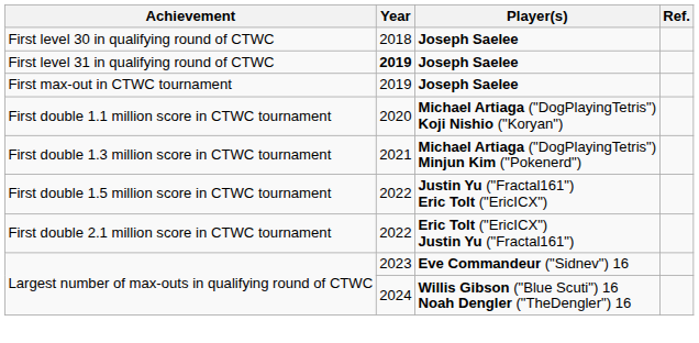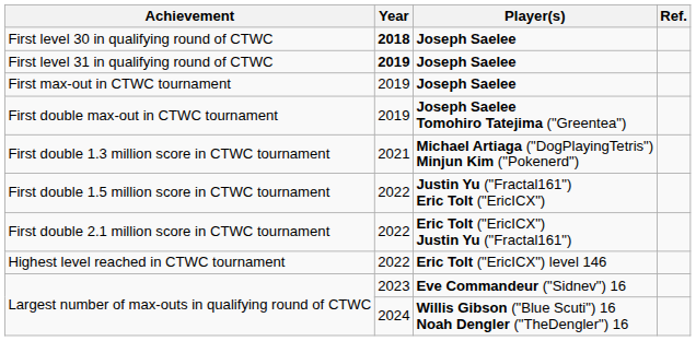First level 30 in qualifying round of CTWC | Year: normal -> bold
+ row: First double max-out in CTWC tournament | 2019 | Joseph Saelee Tomohiro Tatejima ("Greentea")
- row: First double 1.1 million score in CTWC tournament | 2020 | Michael Artiaga ("DogPlayingTetris") Koji Nishio ("Koryan")
+ row: Highest level reached in CTWC tournament | 2022 | Eric Tolt ("EricICX") level 146
